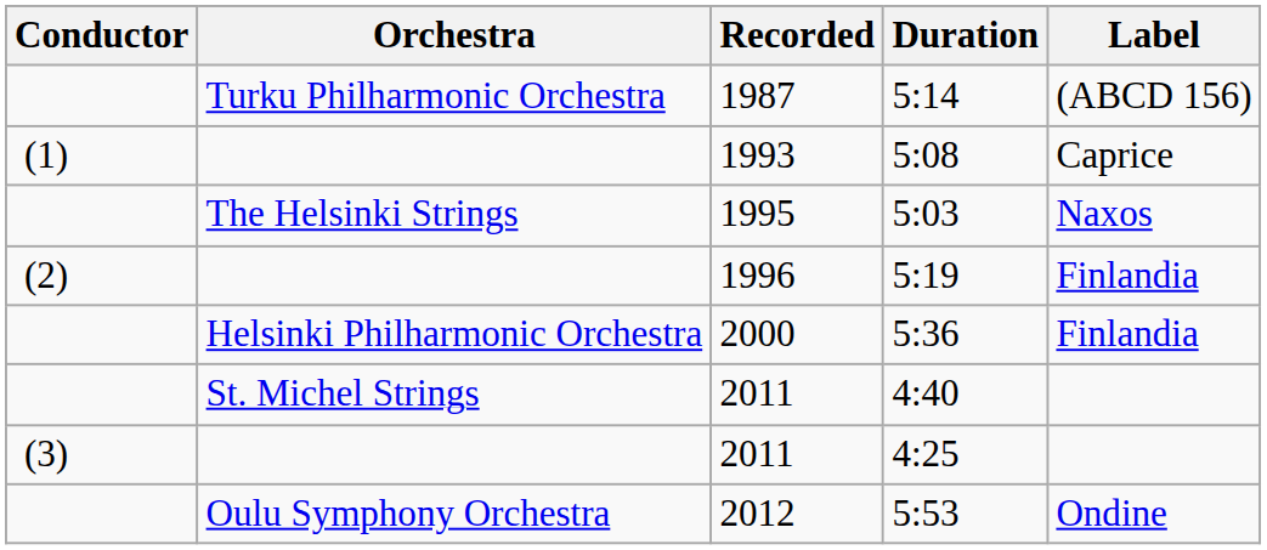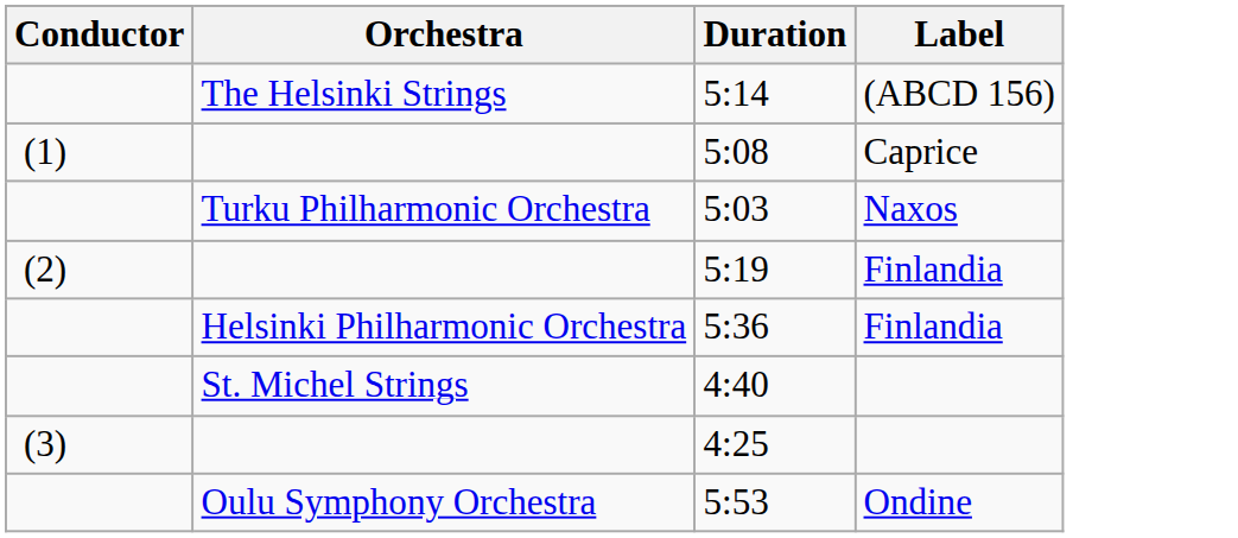- column: Recorded | 1987 | 1993 | 1995 | 1996 | 2000 | 2011 | 2011 | 2012
5:14 | Orchestra: Turku Philharmonic Orchestra -> The Helsinki Strings
5:03 | Orchestra: The Helsinki Strings -> Turku Philharmonic Orchestra
